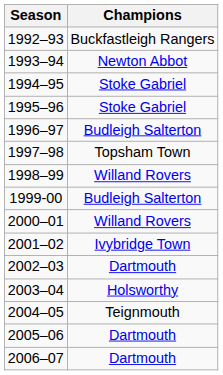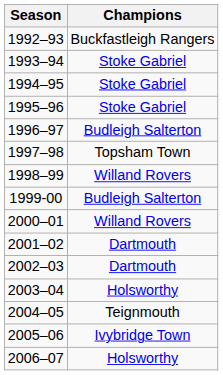1993–94 | Champions: Newton Abbot -> Stoke Gabriel
2001–02 | Champions: Ivybridge Town -> Dartmouth
2005–06 | Champions: Dartmouth -> Ivybridge Town
2006–07 | Champions: Dartmouth -> Holsworthy
